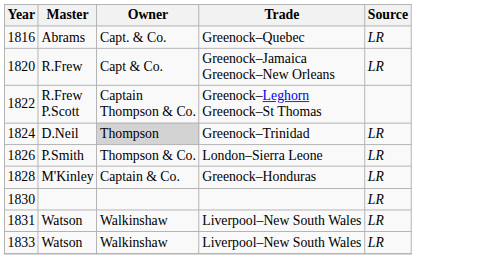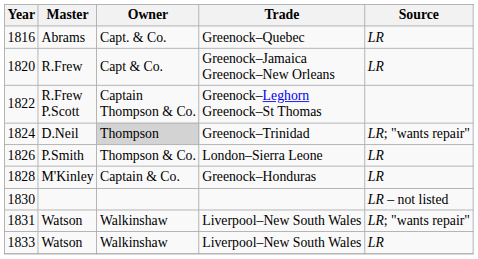1824 | Source: LR -> LR; "wants repair"
1830 | Source: LR -> LR – not listed
1831 | Source: LR -> LR; "wants repair"
